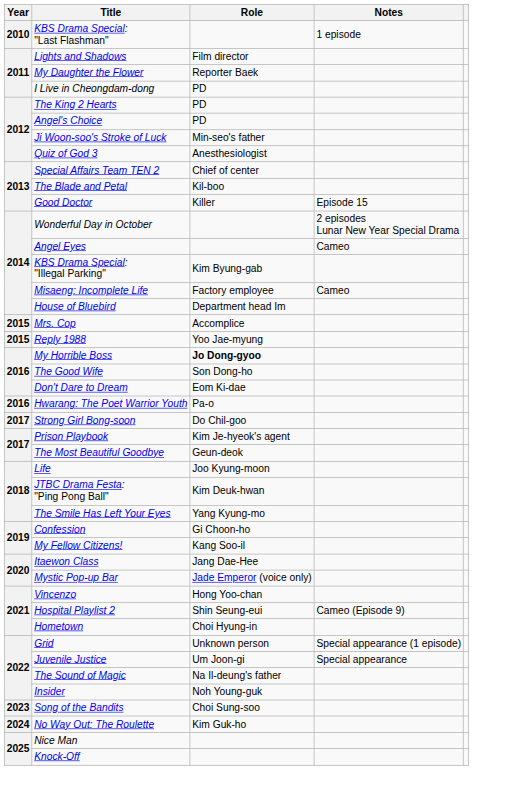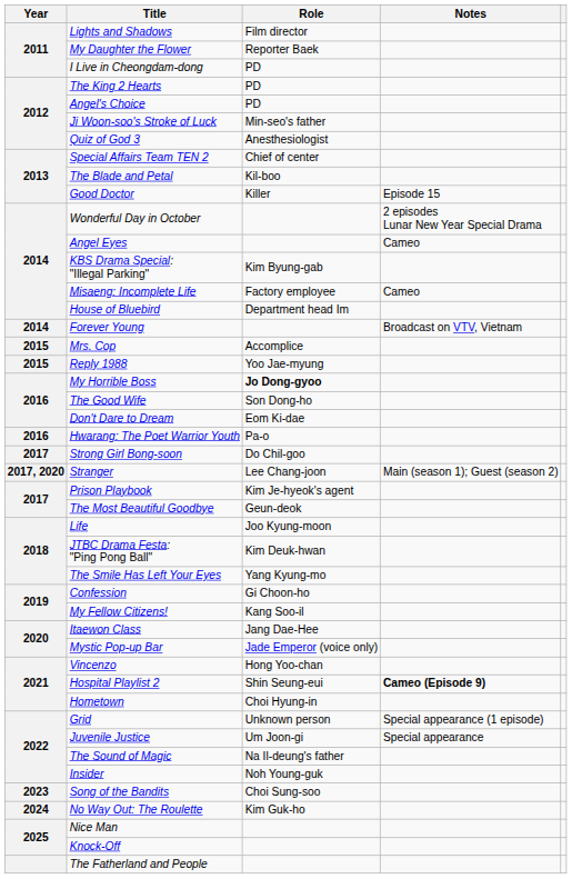- row: 2010 | KBS Drama Special: "Last Flashman" | 1 episode
+ row: 2014 | Forever Young | Broadcast on VTV, Vietnam
+ row: 2017, 2020 | Stranger | Lee Chang-joon | Main (season 1); Guest (season 2)
Hospital Playlist 2 | Notes: normal -> bold
+ row: The Fatherland and People
